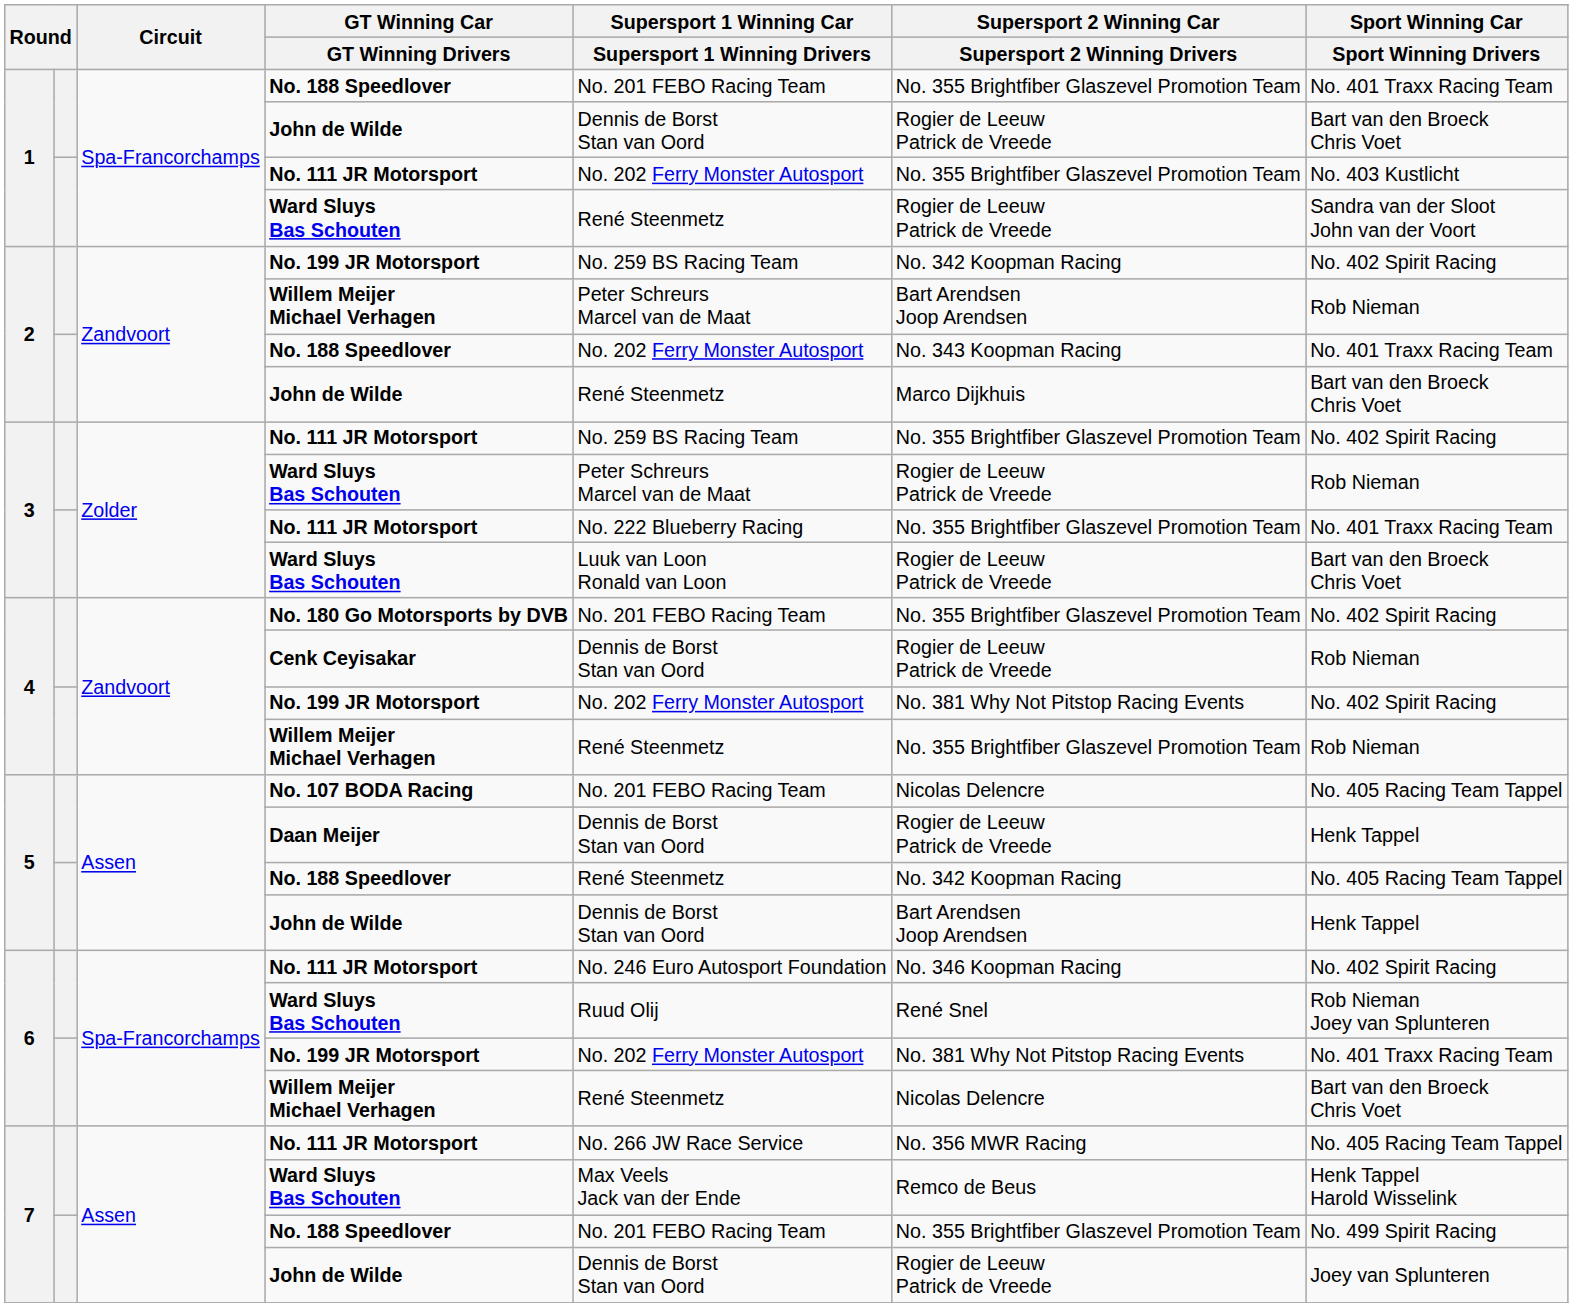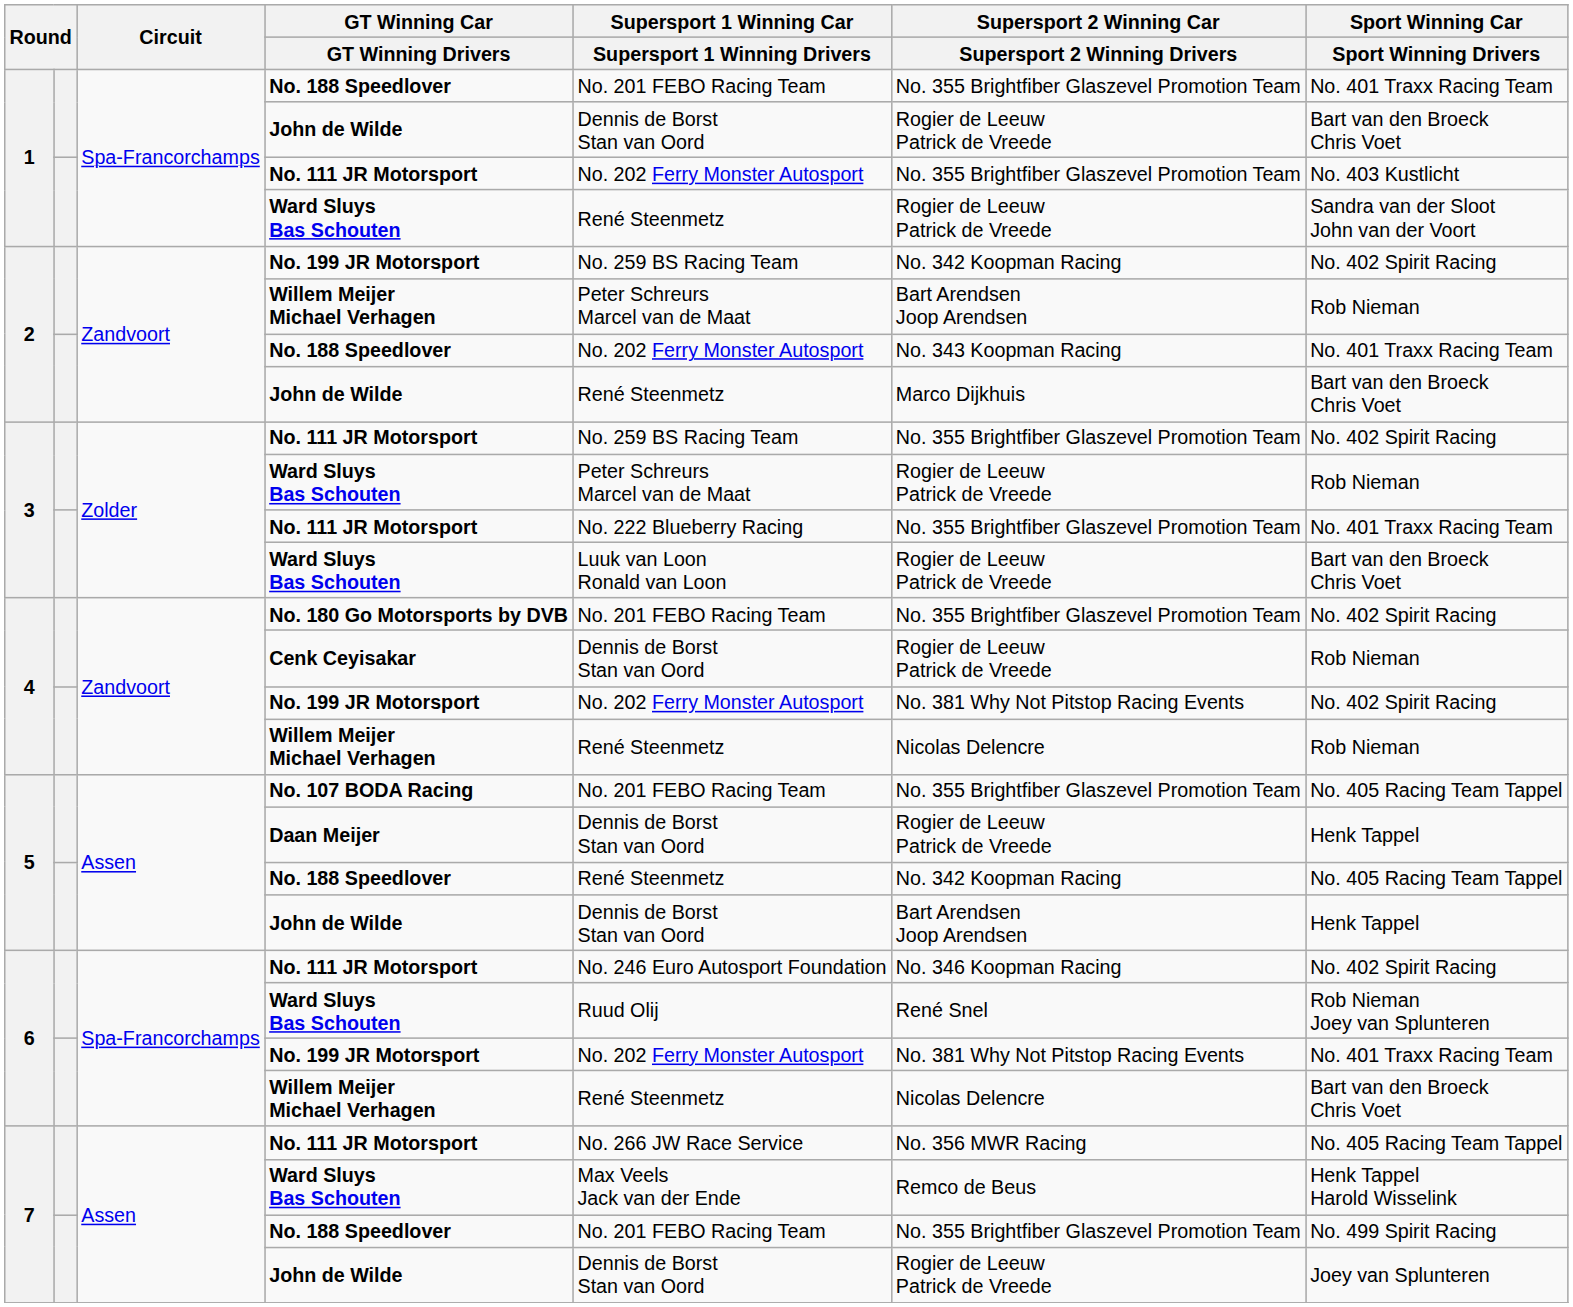4 / Willem Meijer Michael Verhagen | Supersport 2 Winning Car / Supersport 2 Winning Drivers: No. 355 Brightfiber Glaszevel Promotion Team -> Nicolas Delencre
No. 107 BODA Racing | Supersport 2 Winning Car / Supersport 2 Winning Drivers: Nicolas Delencre -> No. 355 Brightfiber Glaszevel Promotion Team
